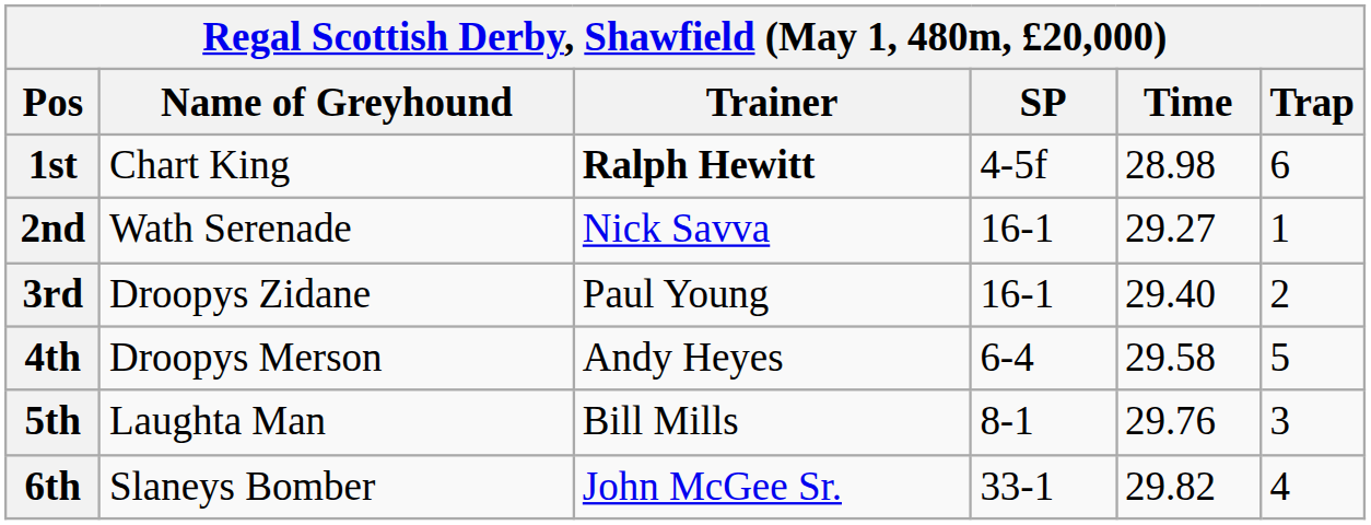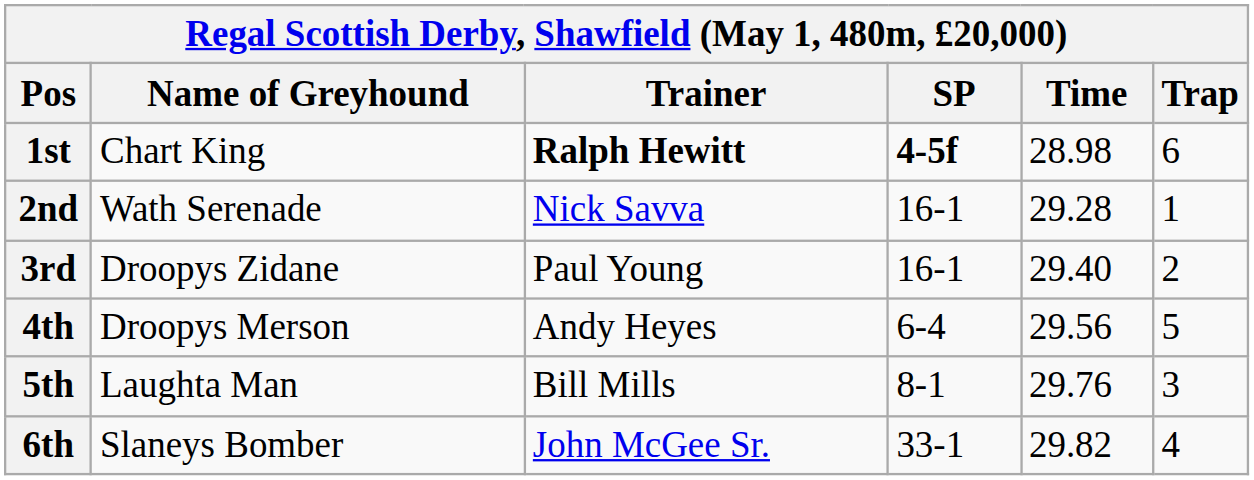1st | SP: normal -> bold
2nd | Time: 29.27 -> 29.28
4th | Time: 29.58 -> 29.56
